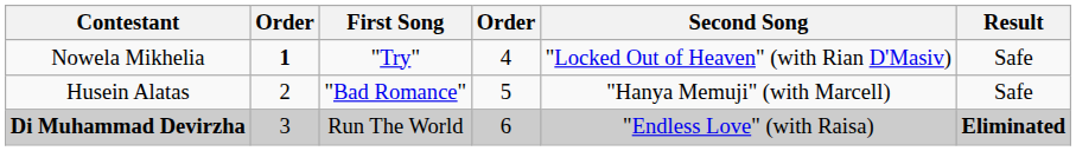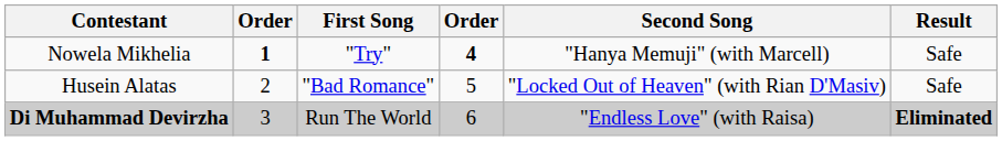Nowela Mikhelia | column 4: normal -> bold
Nowela Mikhelia | Second Song: "Locked Out of Heaven" (with Rian D'Masiv) -> "Hanya Memuji" (with Marcell)
Husein Alatas | Second Song: "Hanya Memuji" (with Marcell) -> "Locked Out of Heaven" (with Rian D'Masiv)
